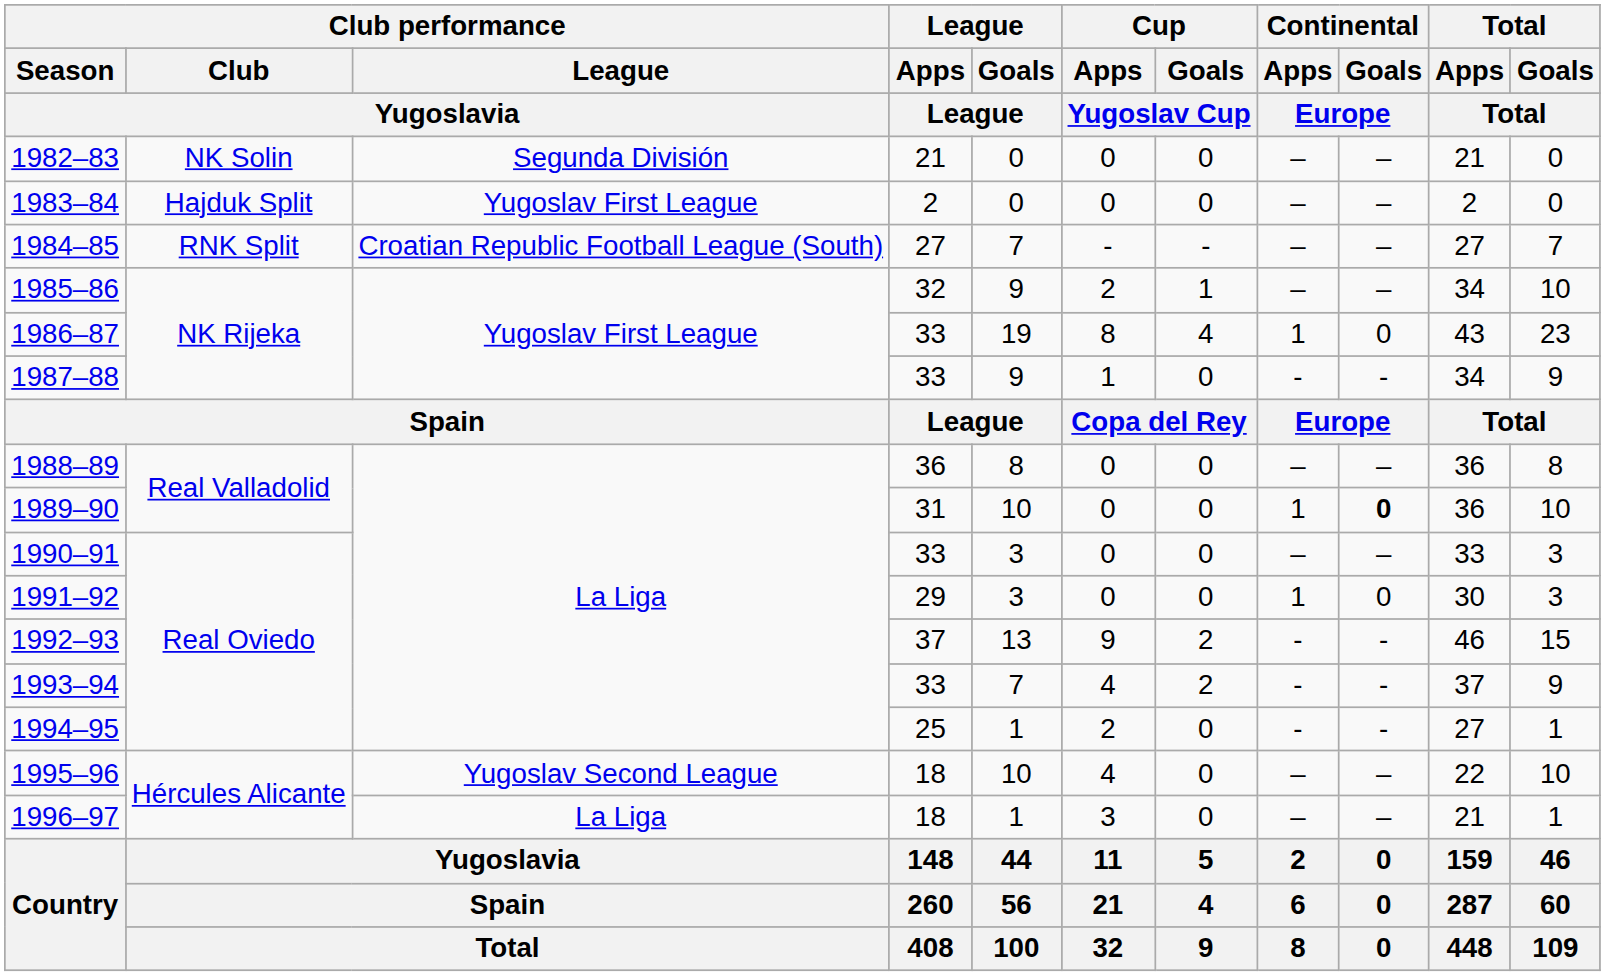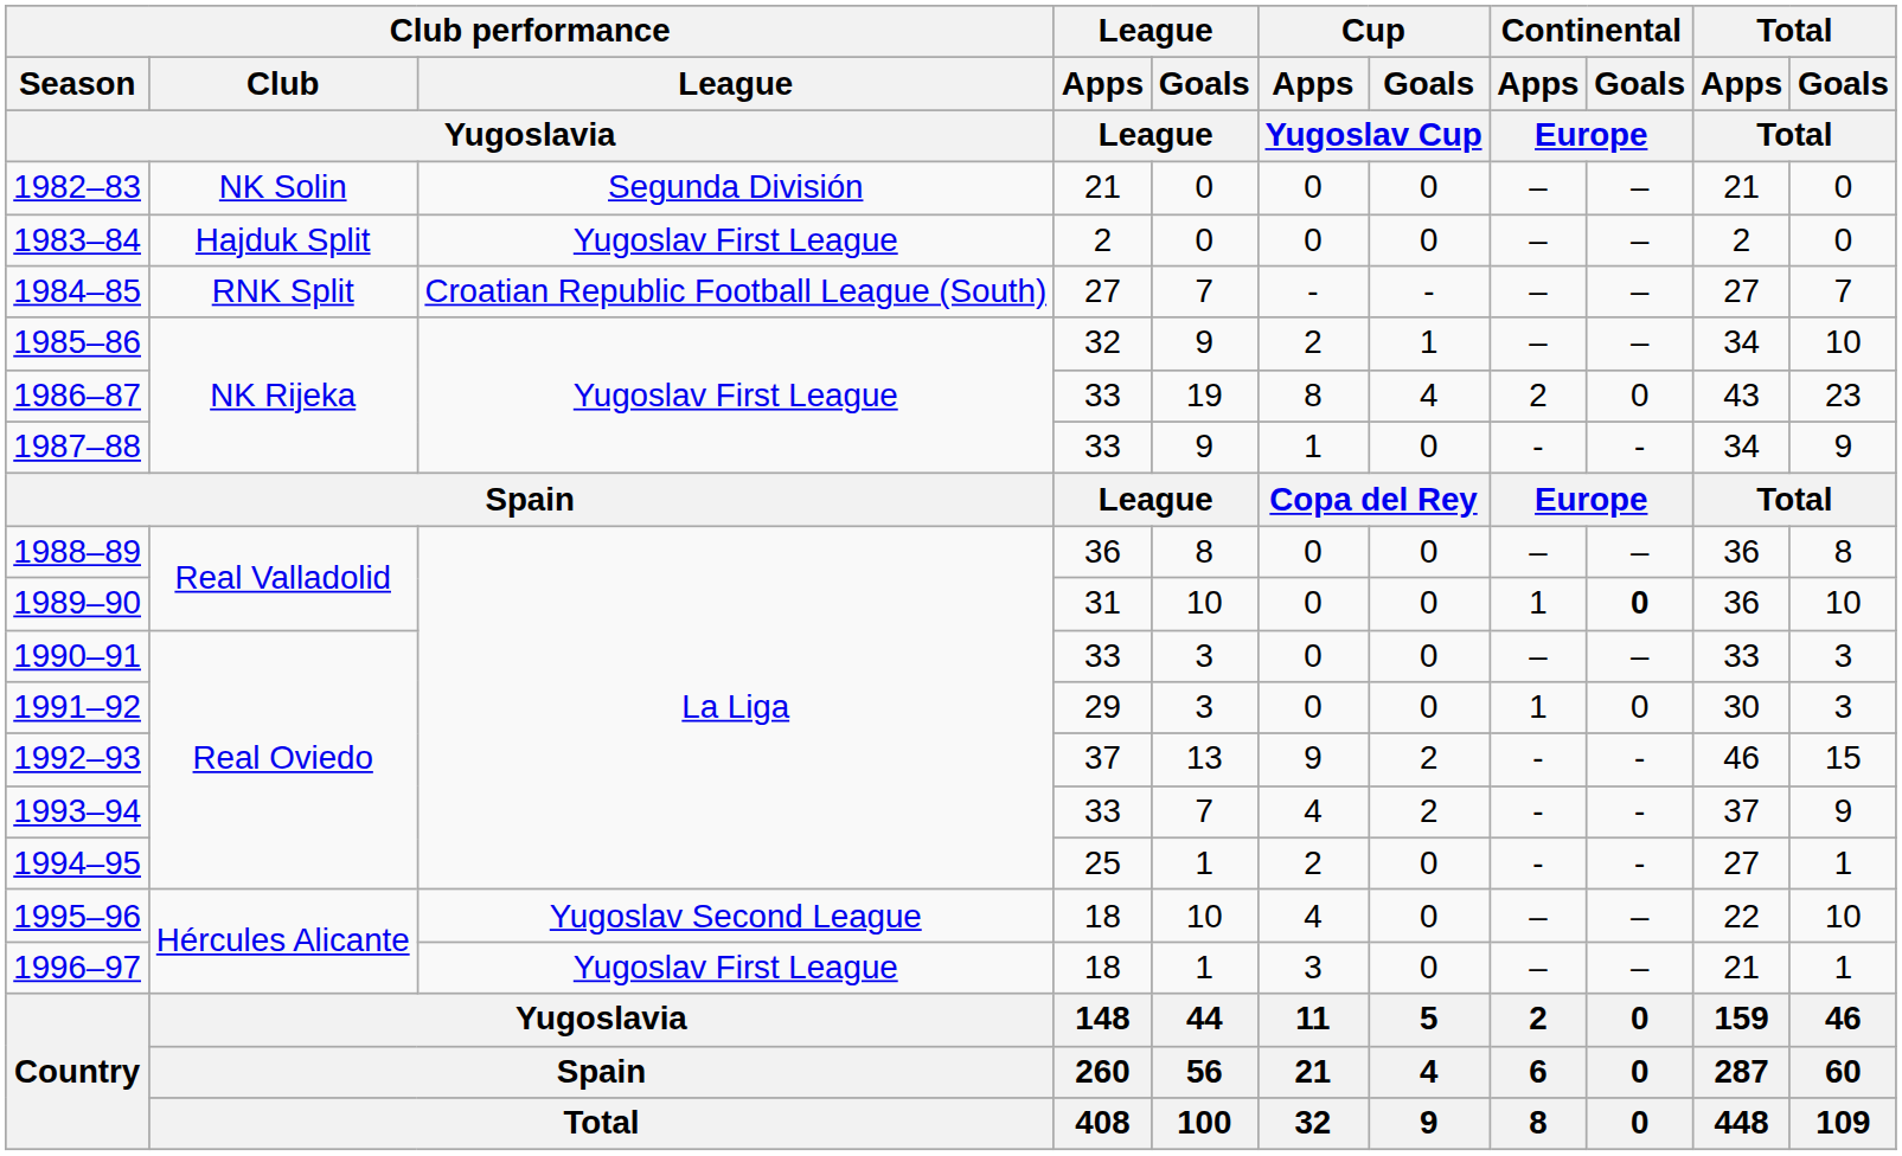1986–87 | Continental / Apps / Europe: 1 -> 2
1996–97 | Club performance / League / Yugoslavia: La Liga -> Yugoslav First League
